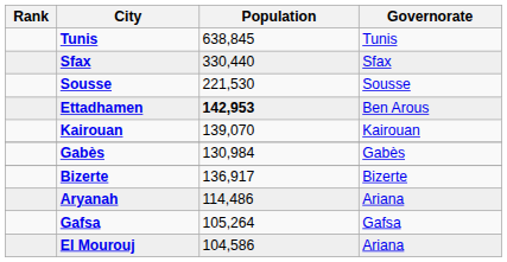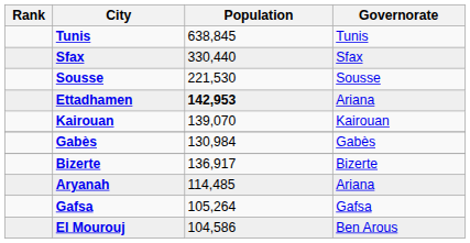Ettadhamen | Governorate: Ben Arous -> Ariana
Aryanah | Population: 114,486 -> 114,485
El Mourouj | Governorate: Ariana -> Ben Arous
